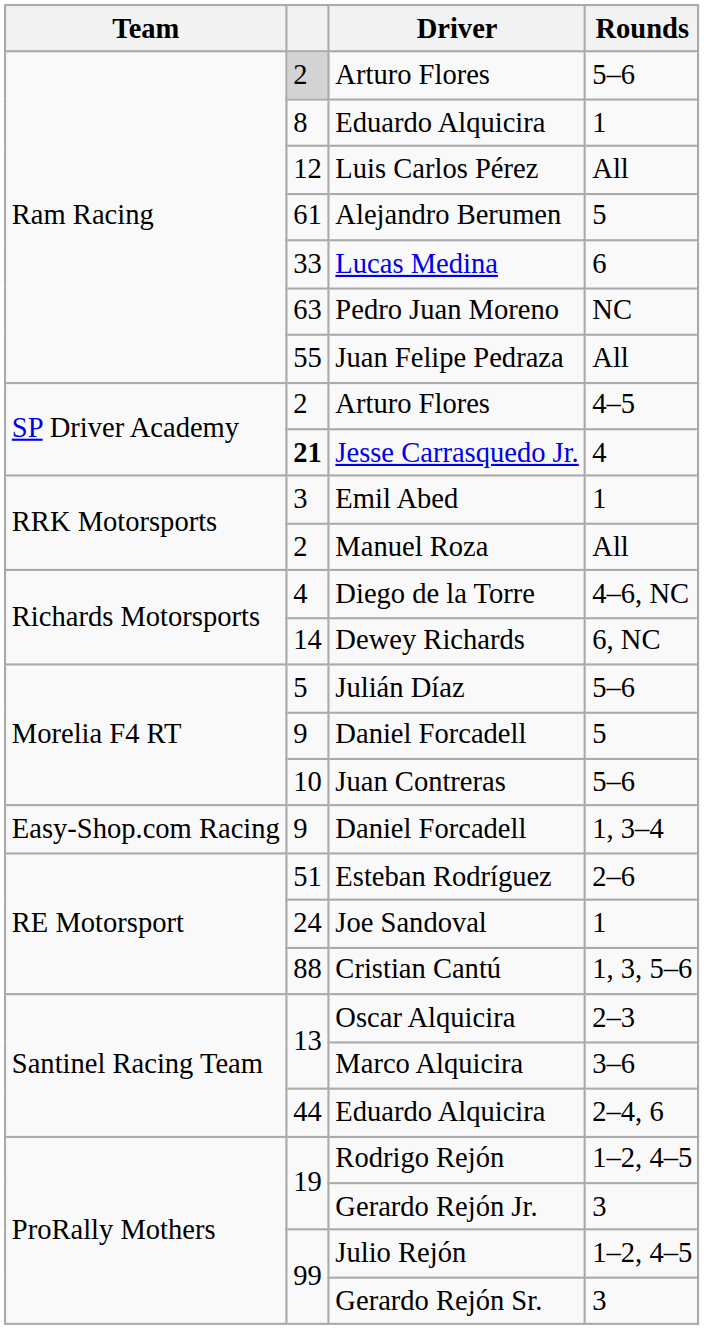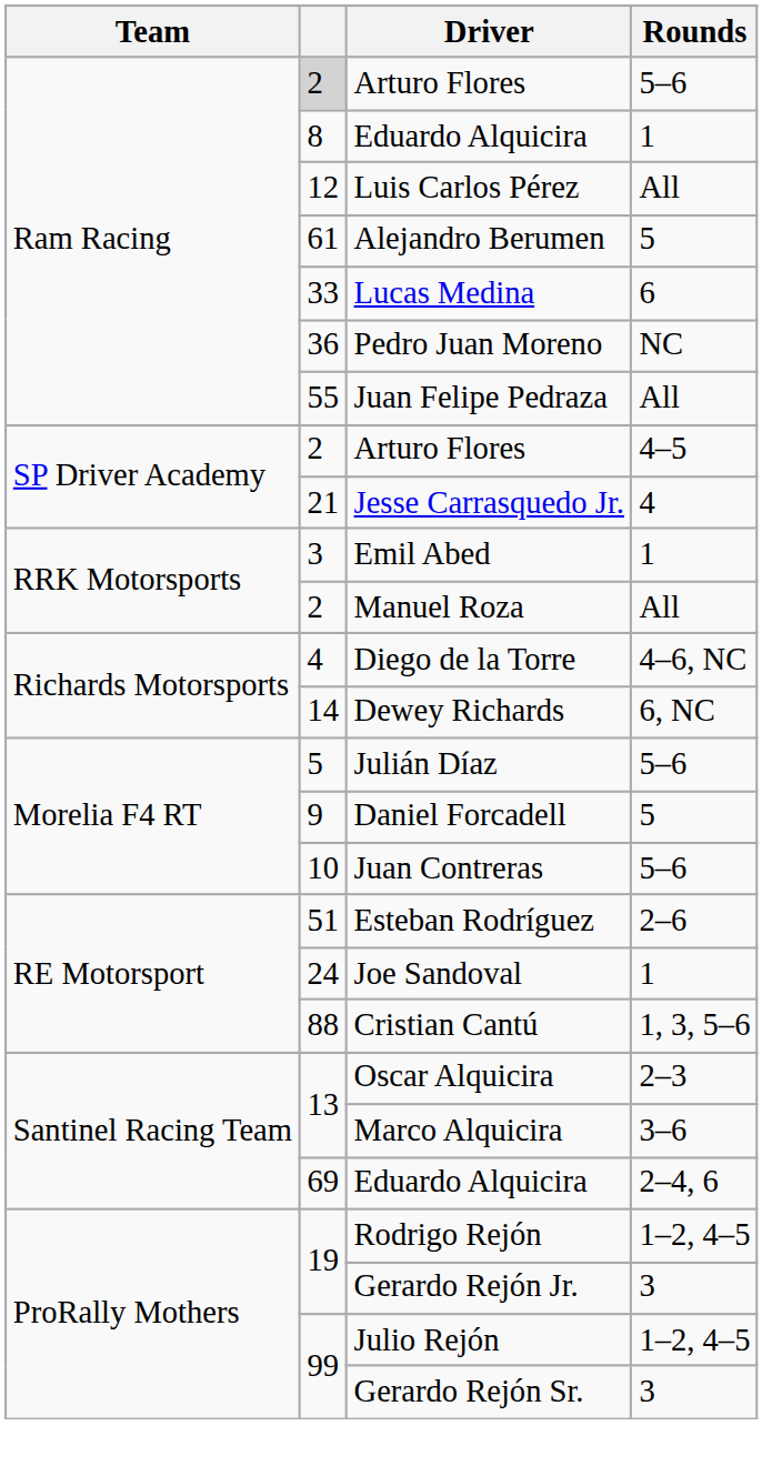Pedro Juan Moreno | column 2: 63 -> 36
Jesse Carrasquedo Jr. | column 2: bold -> normal
- row: Easy-Shop.com Racing | 9 | Daniel Forcadell | 1, 3–4
Eduardo Alquicira / 2–4, 6 | column 2: 44 -> 69
